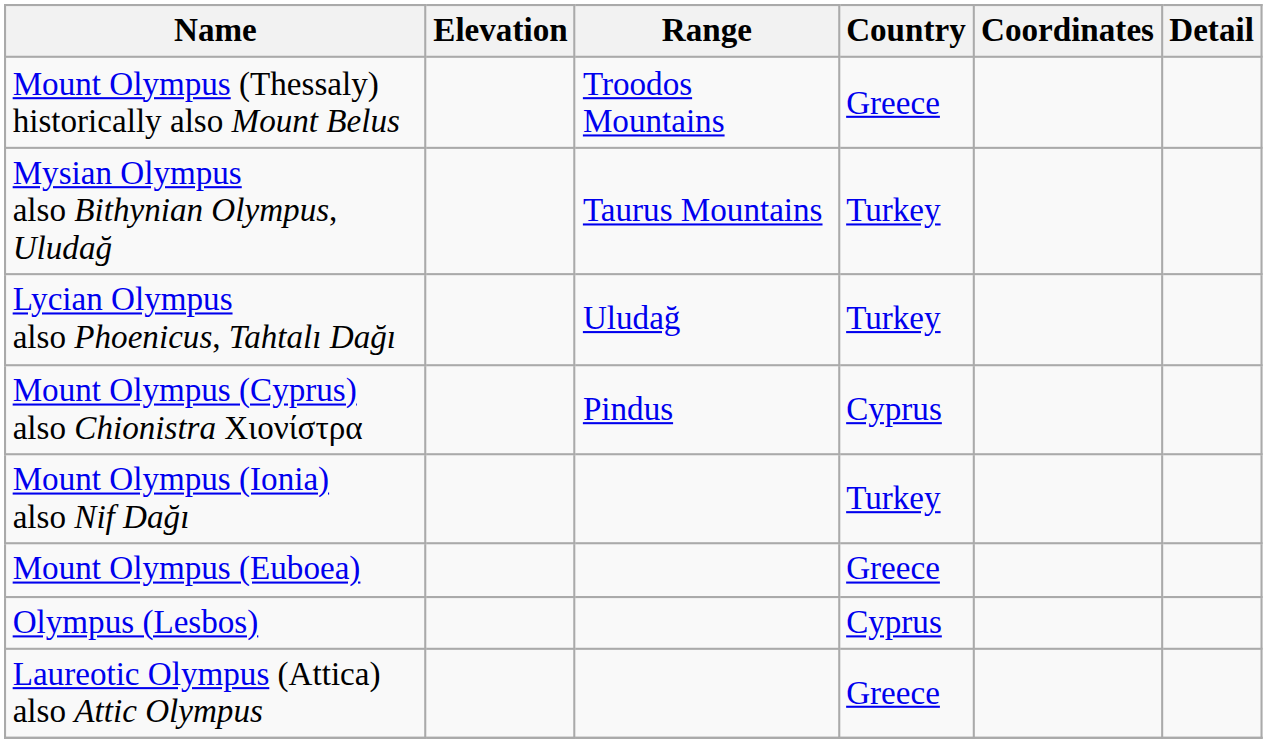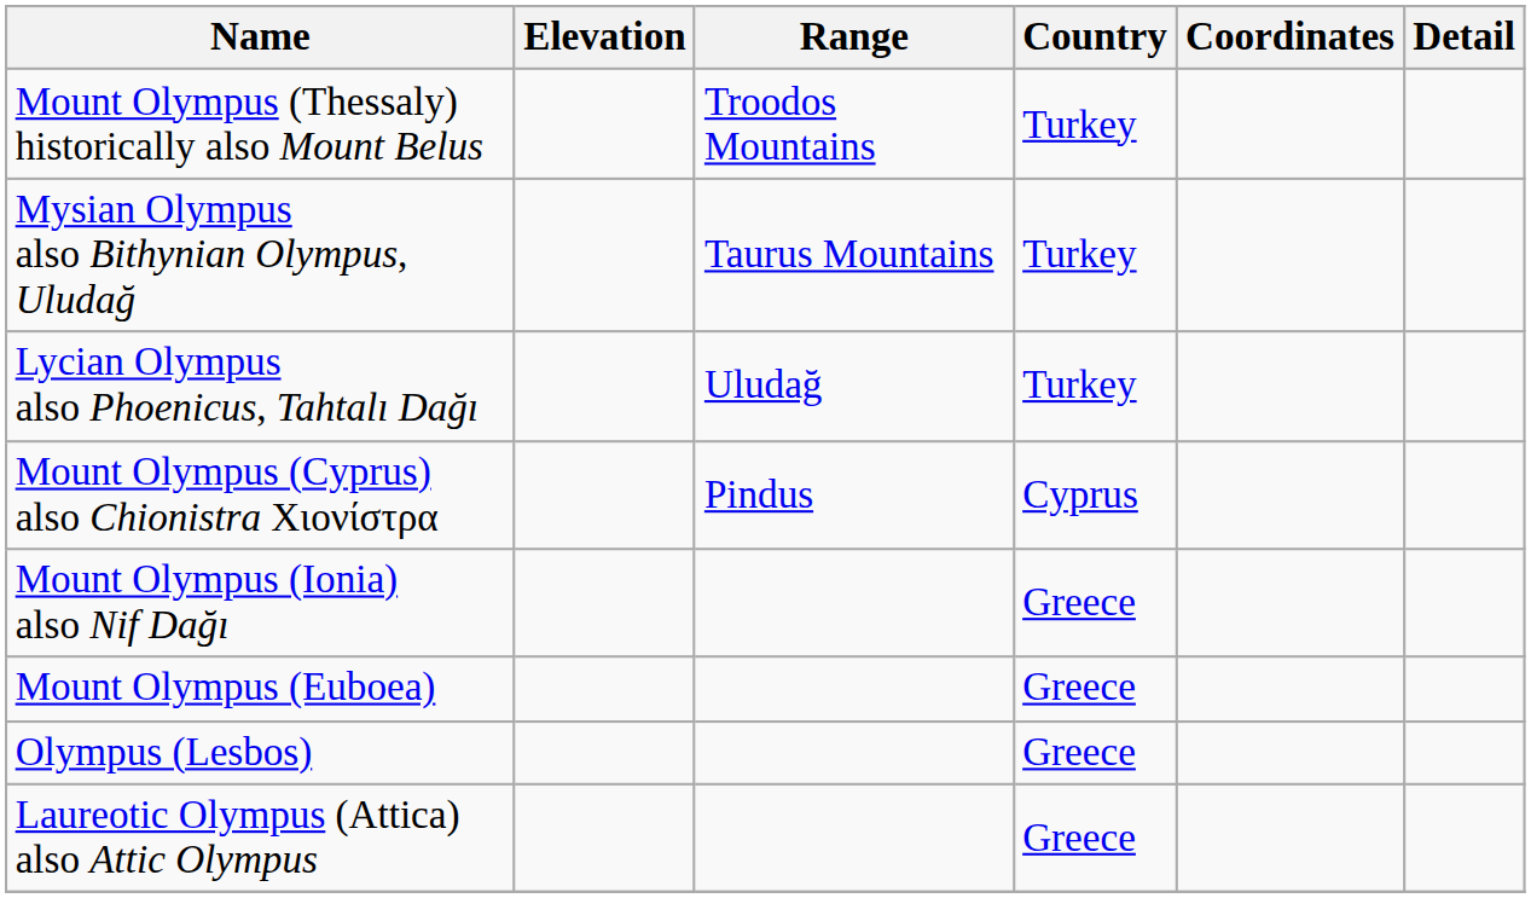Mount Olympus (Thessaly) historically also Mount Belus | Country: Greece -> Turkey
Mount Olympus (Ionia) also Nif Dağı | Country: Turkey -> Greece
Olympus (Lesbos) | Country: Cyprus -> Greece
